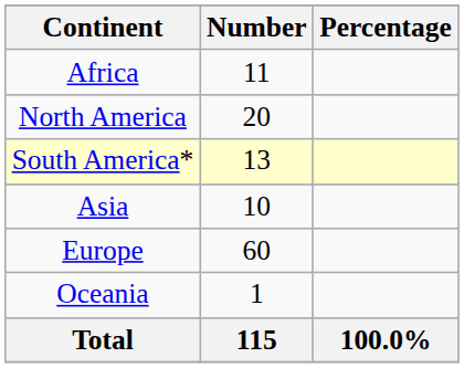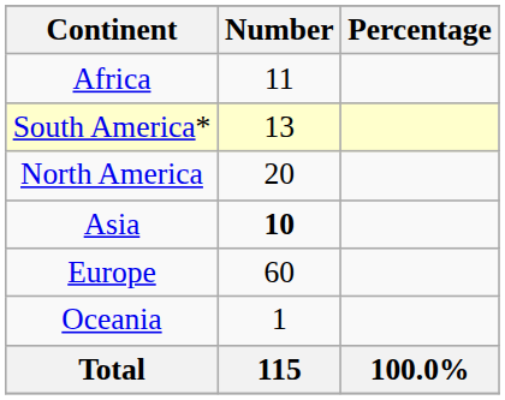rows swapped: North America <-> South America*
Asia | Number: normal -> bold
